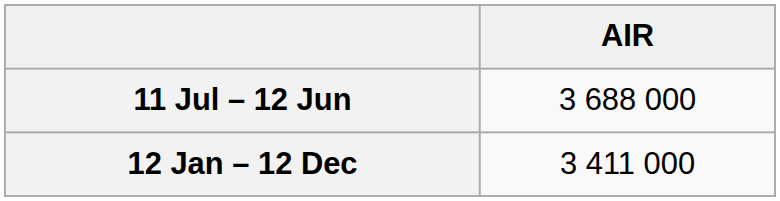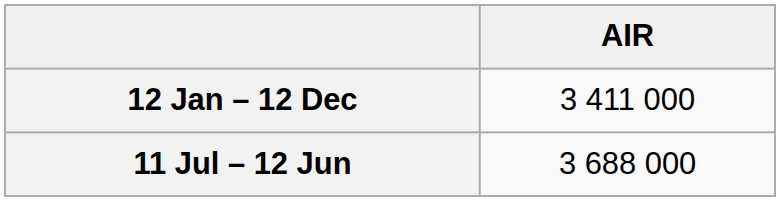rows swapped: 12 Jan – 12 Dec <-> 11 Jul – 12 Jun
